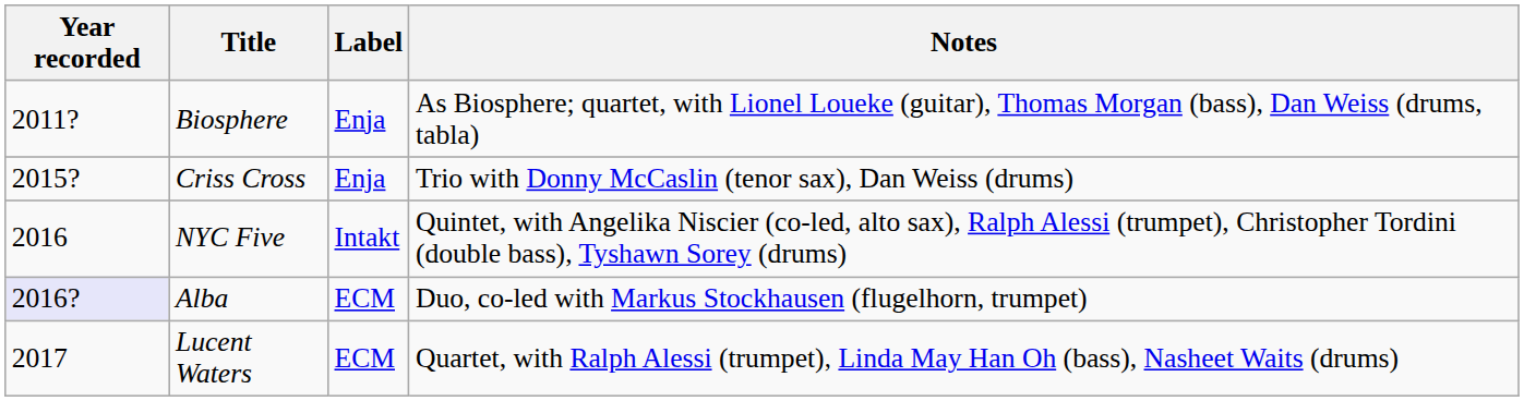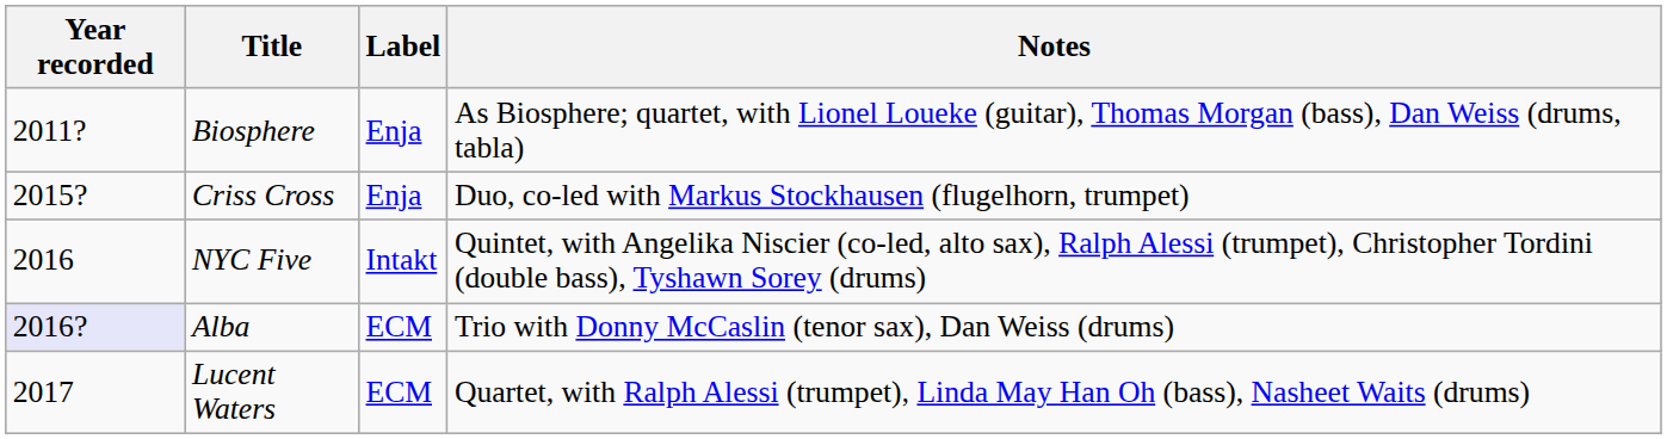Criss Cross | Notes: Trio with Donny McCaslin (tenor sax), Dan Weiss (drums) -> Duo, co-led with Markus Stockhausen (flugelhorn, trumpet)
Alba | Notes: Duo, co-led with Markus Stockhausen (flugelhorn, trumpet) -> Trio with Donny McCaslin (tenor sax), Dan Weiss (drums)
